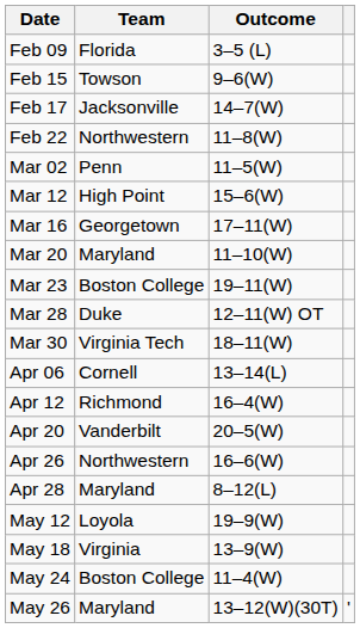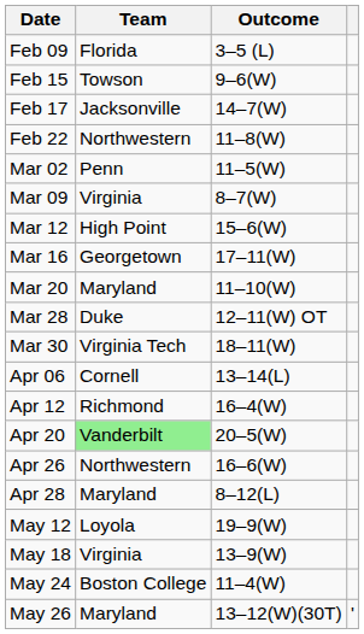+ row: Mar 09 | Virginia | 8–7(W)
- row: Mar 23 | Boston College | 19–11(W)
Apr 20 | Team: no background -> lightgreen background
